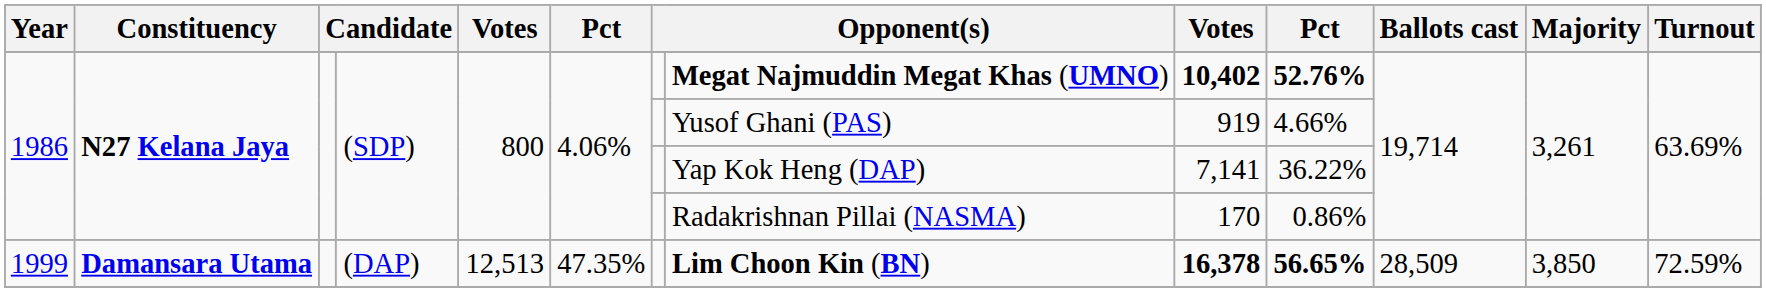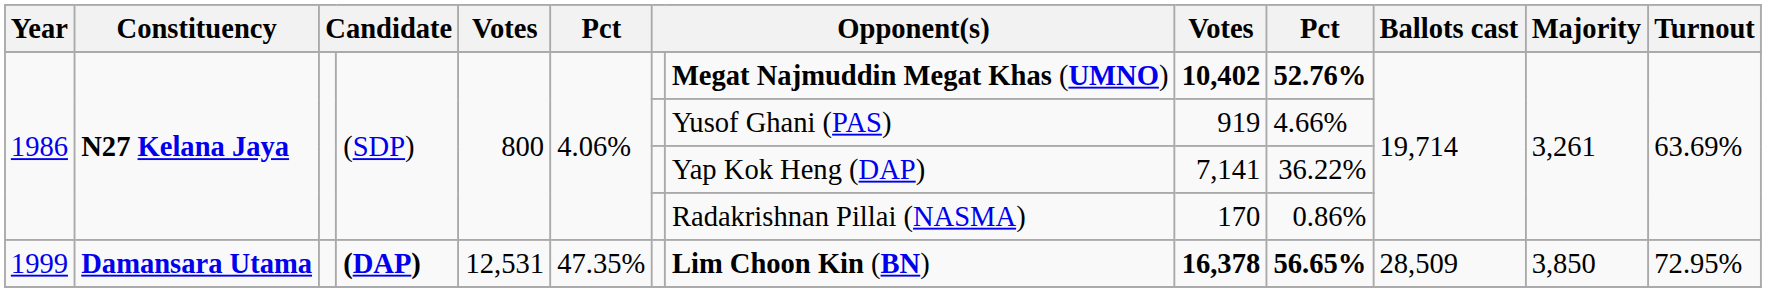1999 | column 4: normal -> bold
1999 | column 5: 12,513 -> 12,531
1999 | Turnout: 72.59% -> 72.95%
